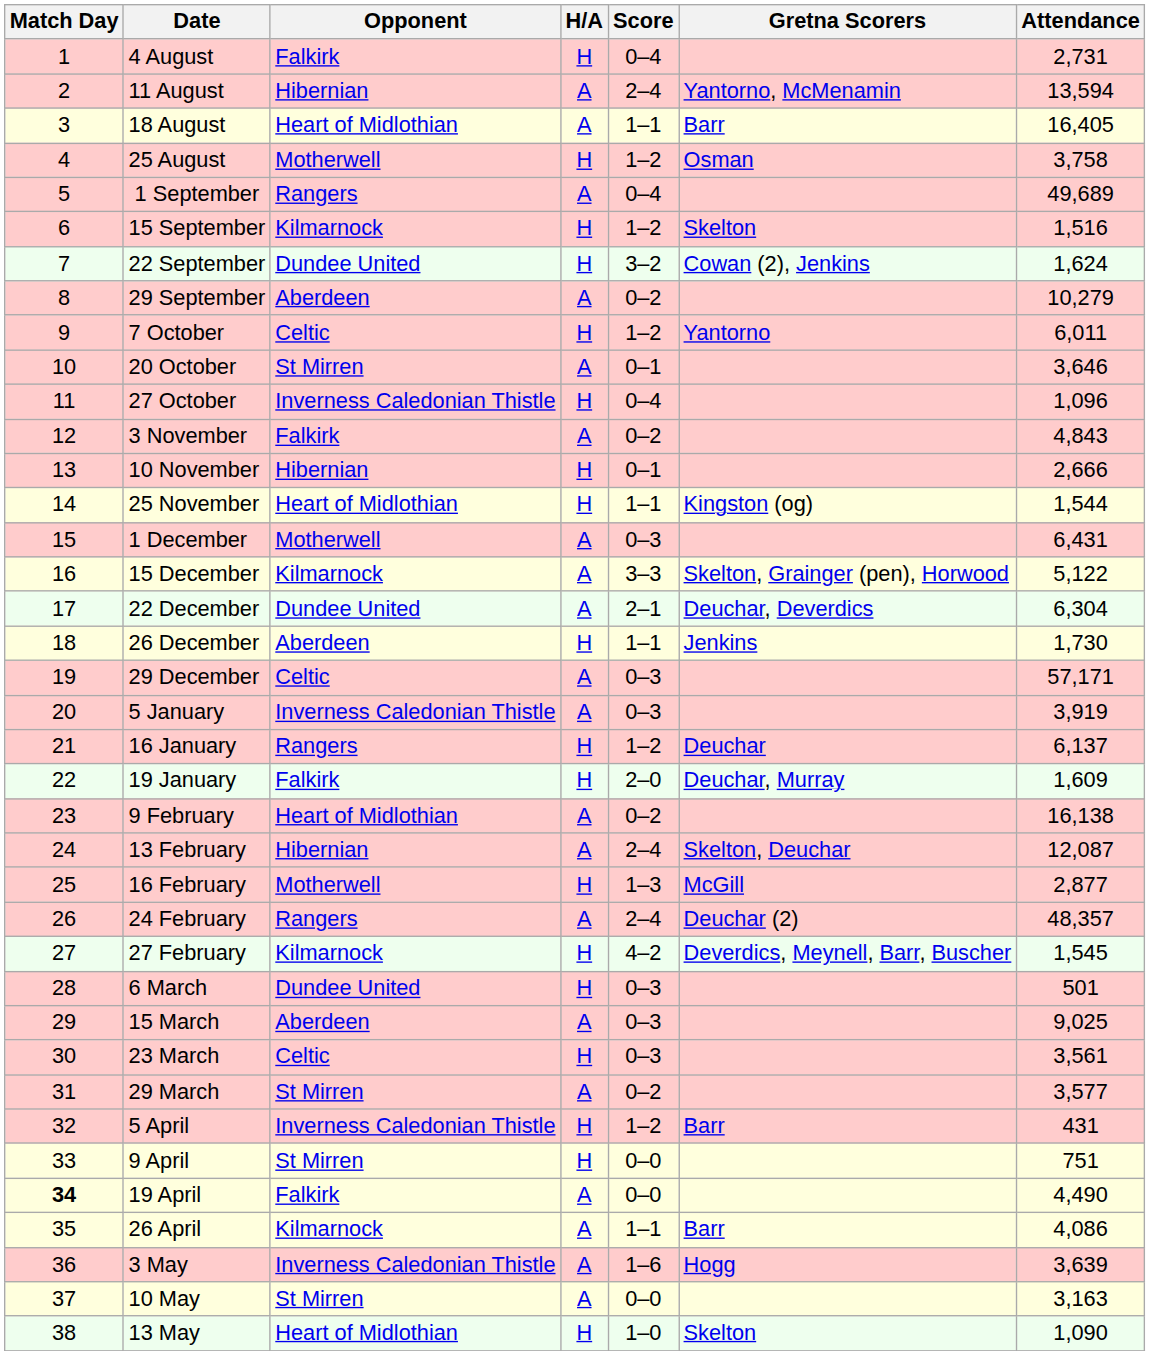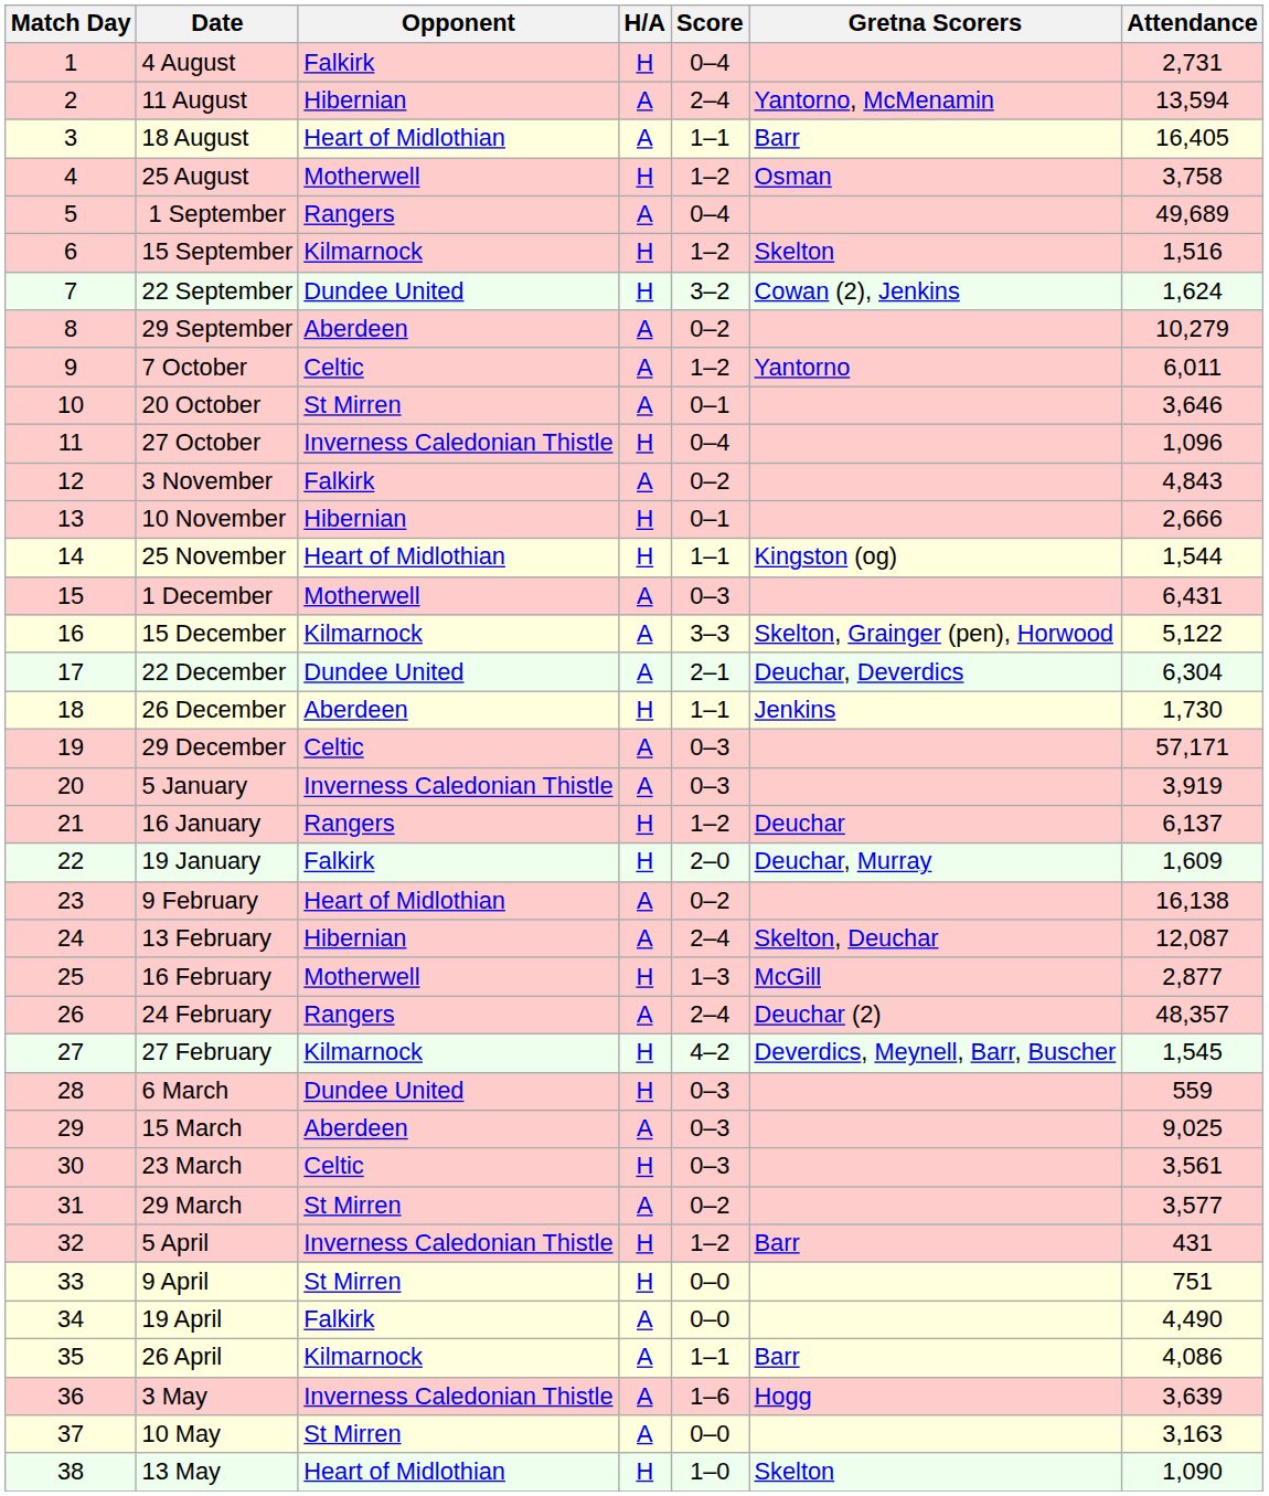7 October | H/A: H -> A
6 March | Attendance: 501 -> 559
19 April | Match Day: bold -> normal
